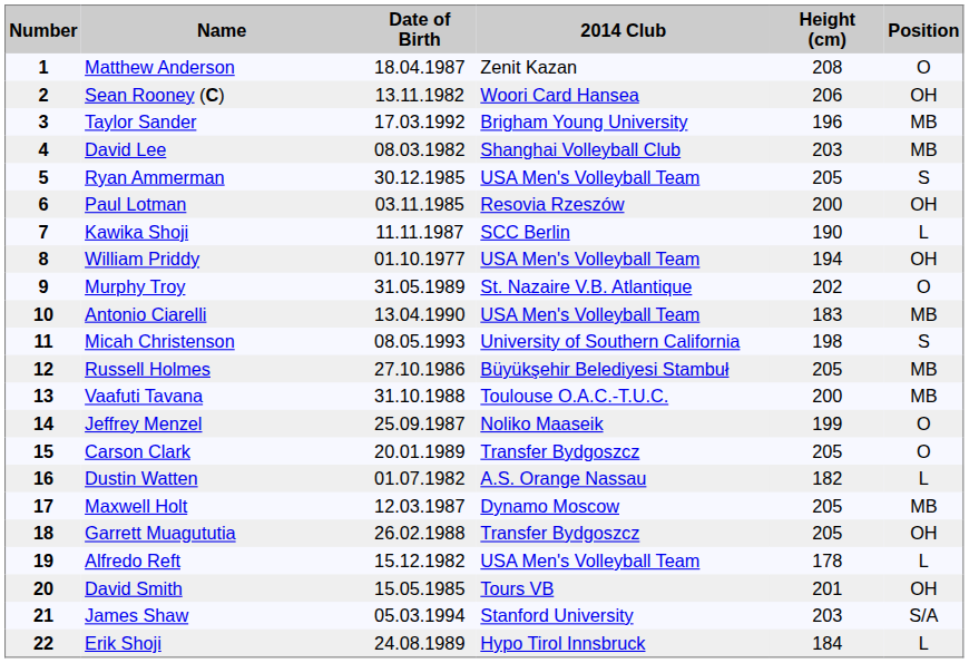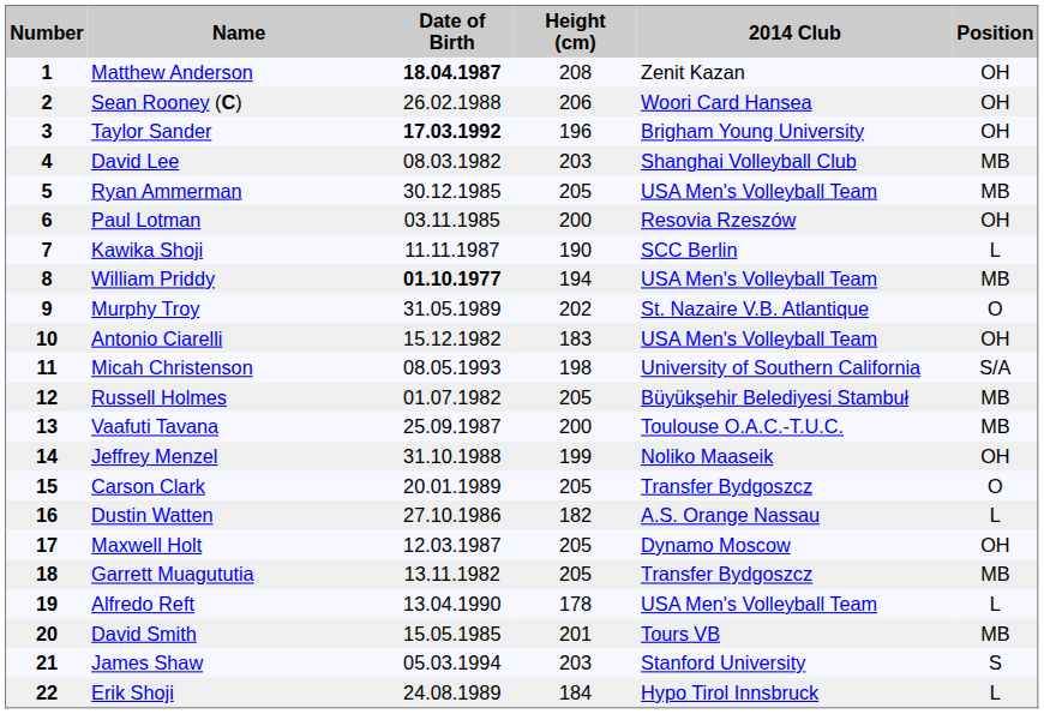columns swapped: Height (cm) <-> 2014 Club
Matthew Anderson | Date of Birth: normal -> bold
Matthew Anderson | Position: O -> OH
Sean Rooney (C) | Date of Birth: 13.11.1982 -> 26.02.1988
Taylor Sander | Date of Birth: normal -> bold
Taylor Sander | Position: MB -> OH
Ryan Ammerman | Position: S -> MB
William Priddy | Date of Birth: normal -> bold
William Priddy | Position: OH -> MB
Antonio Ciarelli | Date of Birth: 13.04.1990 -> 15.12.1982
Antonio Ciarelli | Position: MB -> OH
Micah Christenson | Position: S -> S/A
Russell Holmes | Date of Birth: 27.10.1986 -> 01.07.1982
Vaafuti Tavana | Date of Birth: 31.10.1988 -> 25.09.1987
Jeffrey Menzel | Date of Birth: 25.09.1987 -> 31.10.1988
Jeffrey Menzel | Position: O -> OH
Dustin Watten | Date of Birth: 01.07.1982 -> 27.10.1986
Maxwell Holt | Position: MB -> OH
Garrett Muagututia | Date of Birth: 26.02.1988 -> 13.11.1982
Garrett Muagututia | Position: OH -> MB
Alfredo Reft | Date of Birth: 15.12.1982 -> 13.04.1990
David Smith | Position: OH -> MB
James Shaw | Position: S/A -> S
